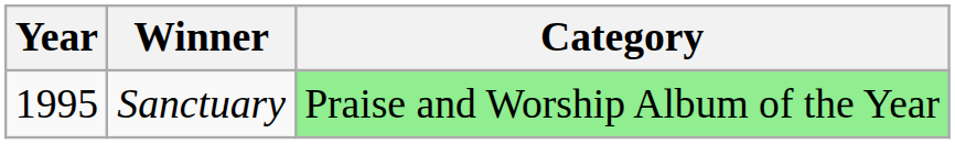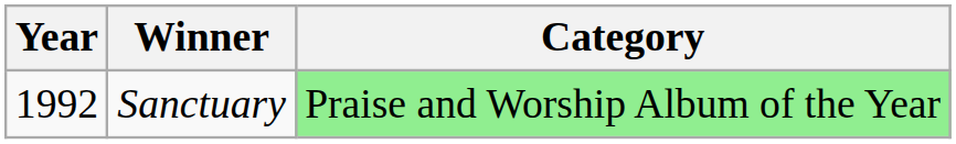Sanctuary | Year: 1995 -> 1992
